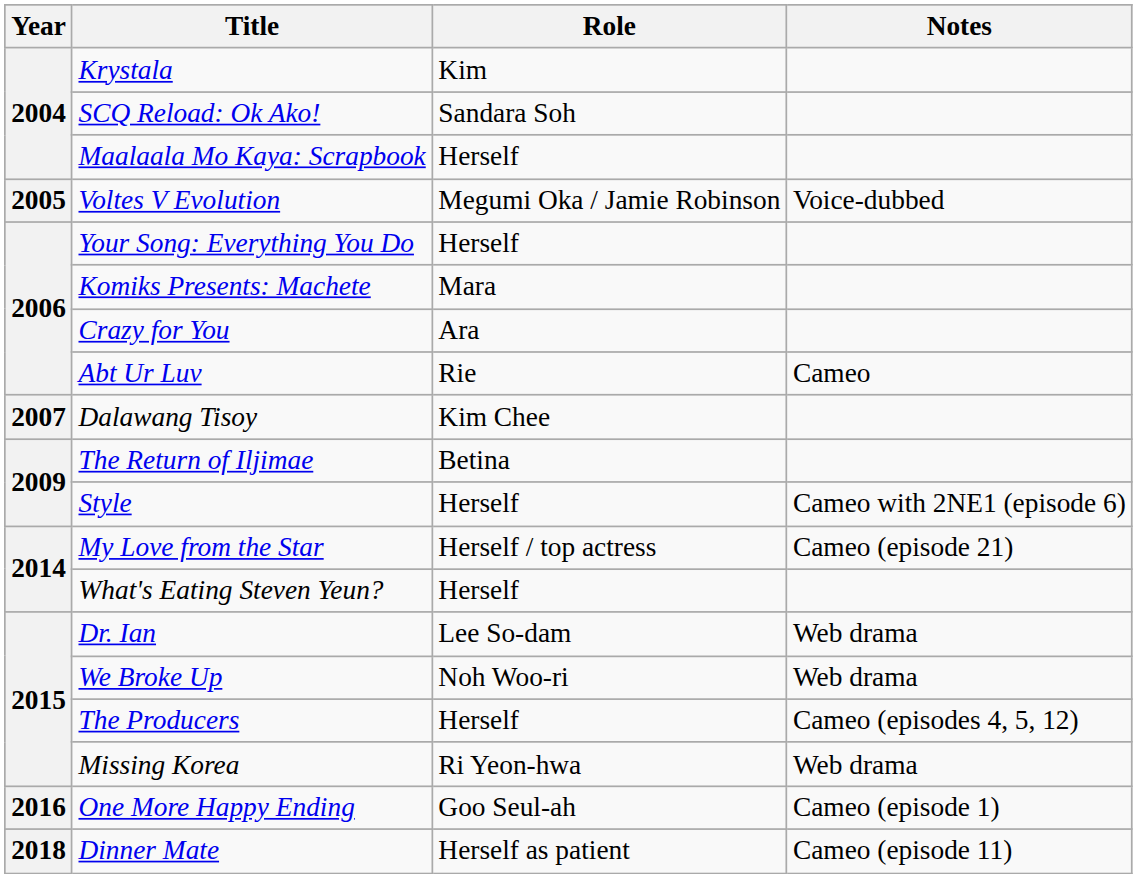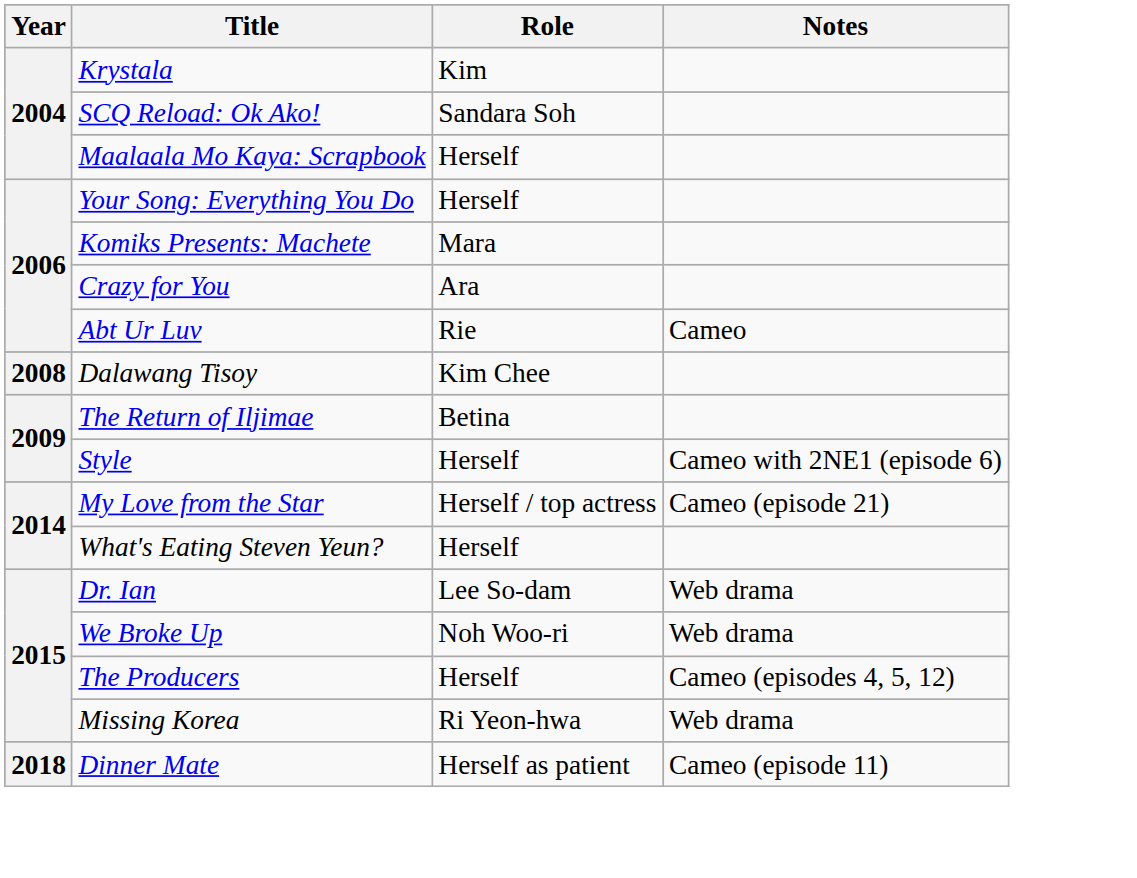- row: 2005 | Voltes V Evolution | Megumi Oka / Jamie Robinson | Voice-dubbed
Dalawang Tisoy | Year: 2007 -> 2008
- row: 2016 | One More Happy Ending | Goo Seul-ah | Cameo (episode 1)
